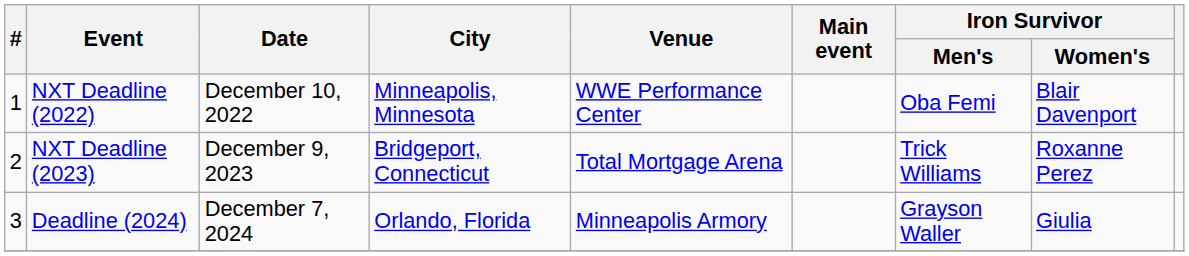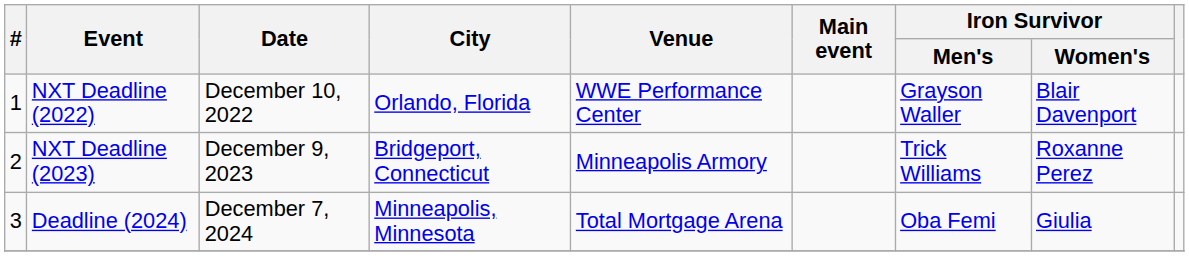NXT Deadline (2022) | City: Minneapolis, Minnesota -> Orlando, Florida
NXT Deadline (2022) | Iron Survivor / Men's: Oba Femi -> Grayson Waller
NXT Deadline (2023) | Venue: Total Mortgage Arena -> Minneapolis Armory
Deadline (2024) | City: Orlando, Florida -> Minneapolis, Minnesota
Deadline (2024) | Venue: Minneapolis Armory -> Total Mortgage Arena
Deadline (2024) | Iron Survivor / Men's: Grayson Waller -> Oba Femi
